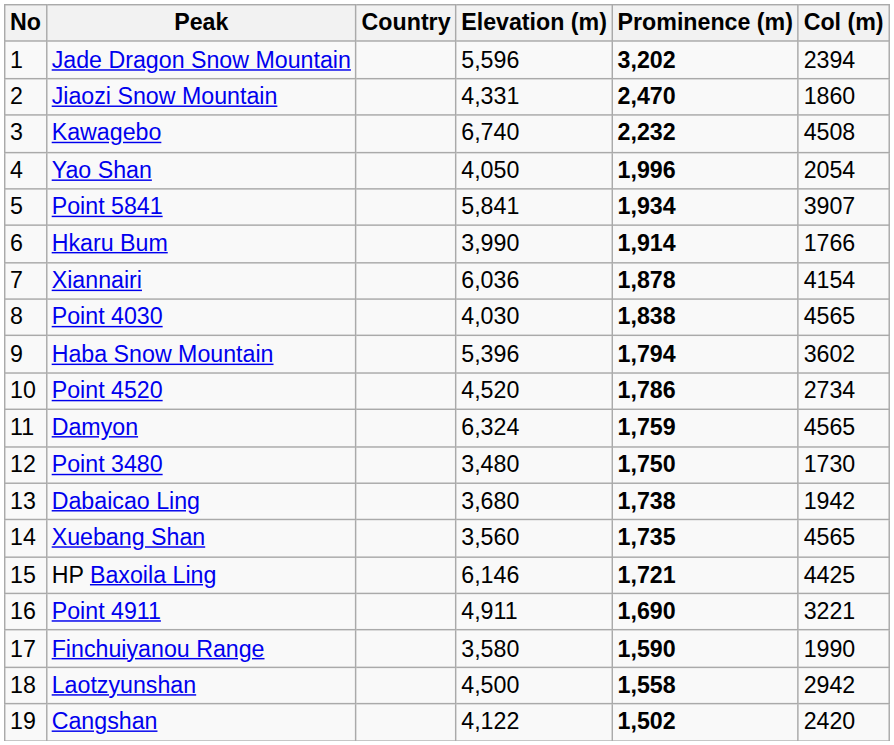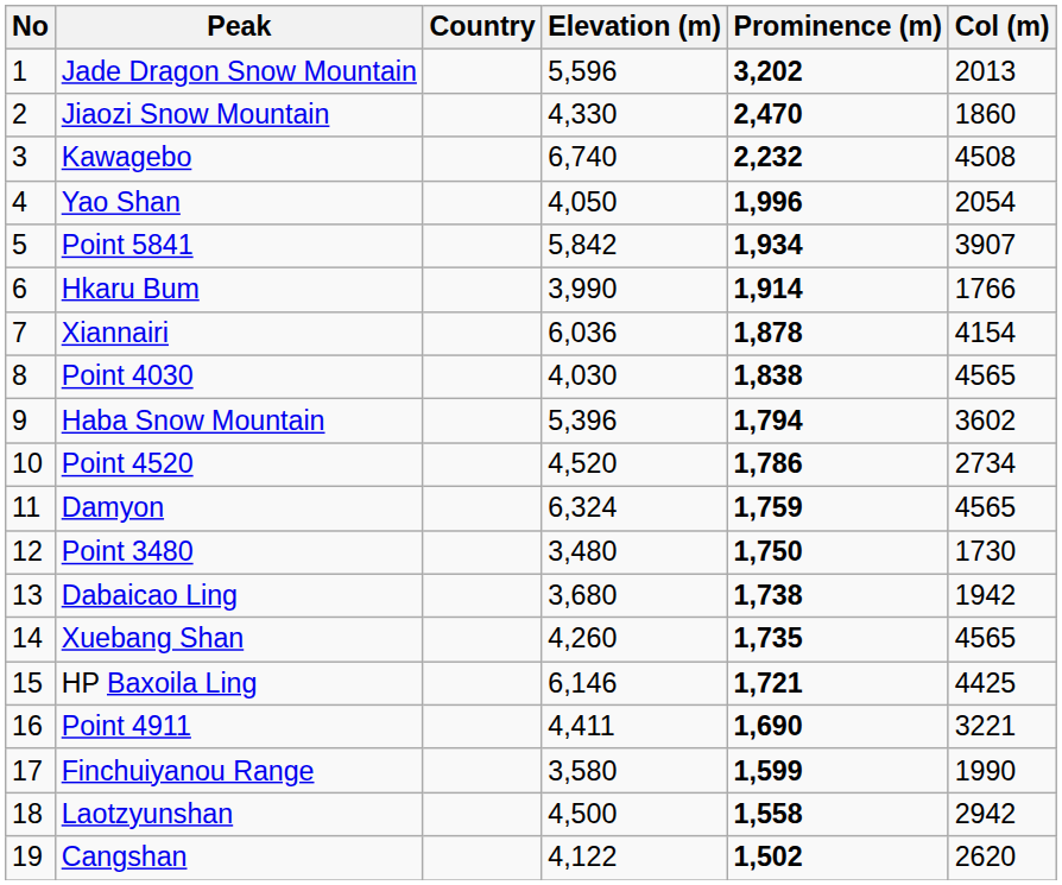Jade Dragon Snow Mountain | Col (m): 2394 -> 2013
Jiaozi Snow Mountain | Elevation (m): 4,331 -> 4,330
Point 5841 | Elevation (m): 5,841 -> 5,842
Xuebang Shan | Elevation (m): 3,560 -> 4,260
Point 4911 | Elevation (m): 4,911 -> 4,411
Finchuiyanou Range | Prominence (m): 1,590 -> 1,599
Cangshan | Col (m): 2420 -> 2620
